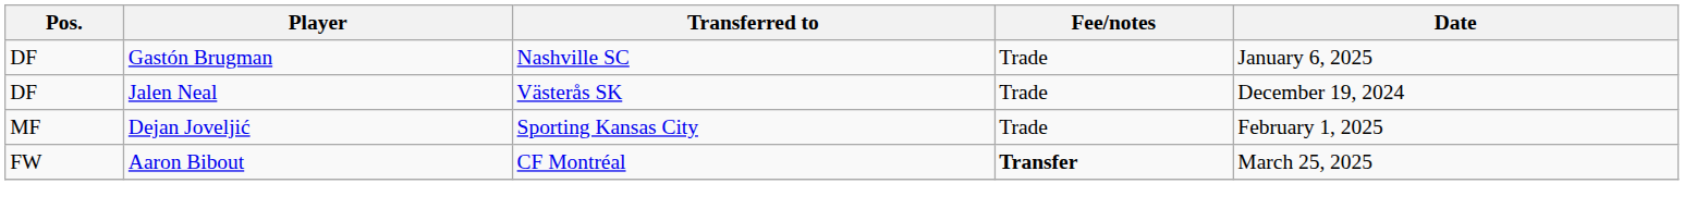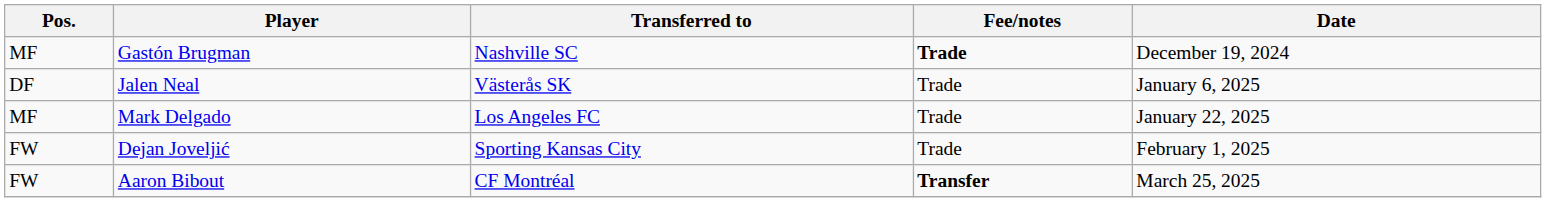Gastón Brugman | Pos.: DF -> MF
Gastón Brugman | Fee/notes: normal -> bold
Gastón Brugman | Date: January 6, 2025 -> December 19, 2024
Jalen Neal | Date: December 19, 2024 -> January 6, 2025
+ row: MF | Mark Delgado | Los Angeles FC | Trade | January 22, 2025
Dejan Joveljić | Pos.: MF -> FW
